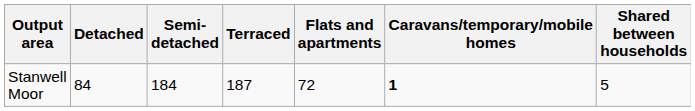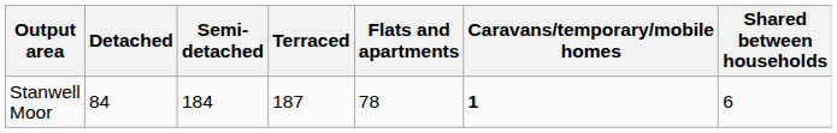Stanwell Moor | Flats and apartments: 72 -> 78
Stanwell Moor | Shared between households: 5 -> 6
